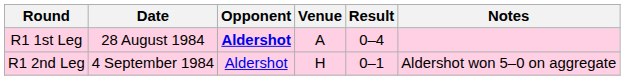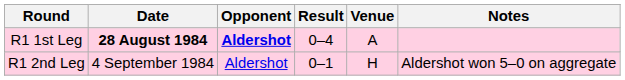columns swapped: Venue <-> Result
R1 1st Leg | Date: normal -> bold
